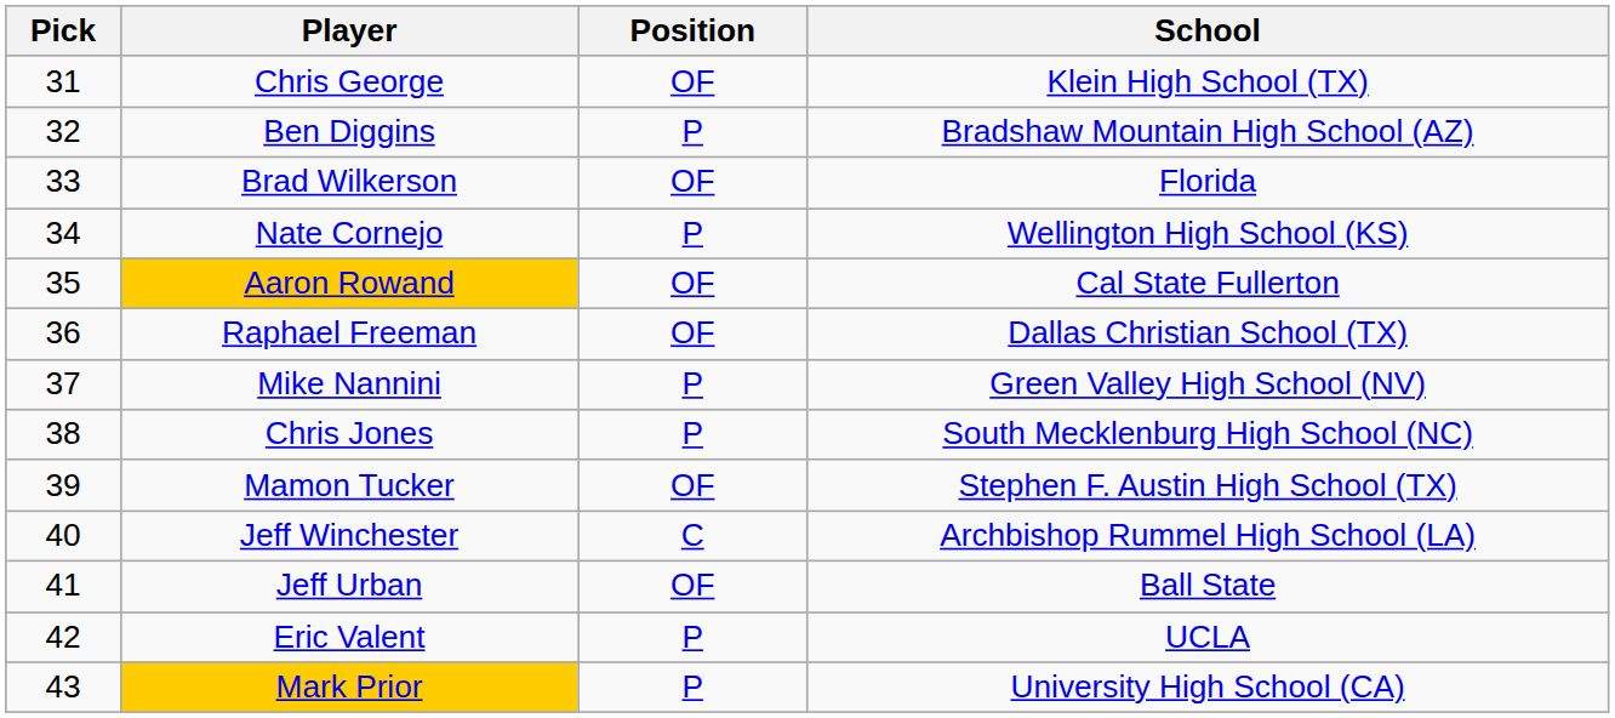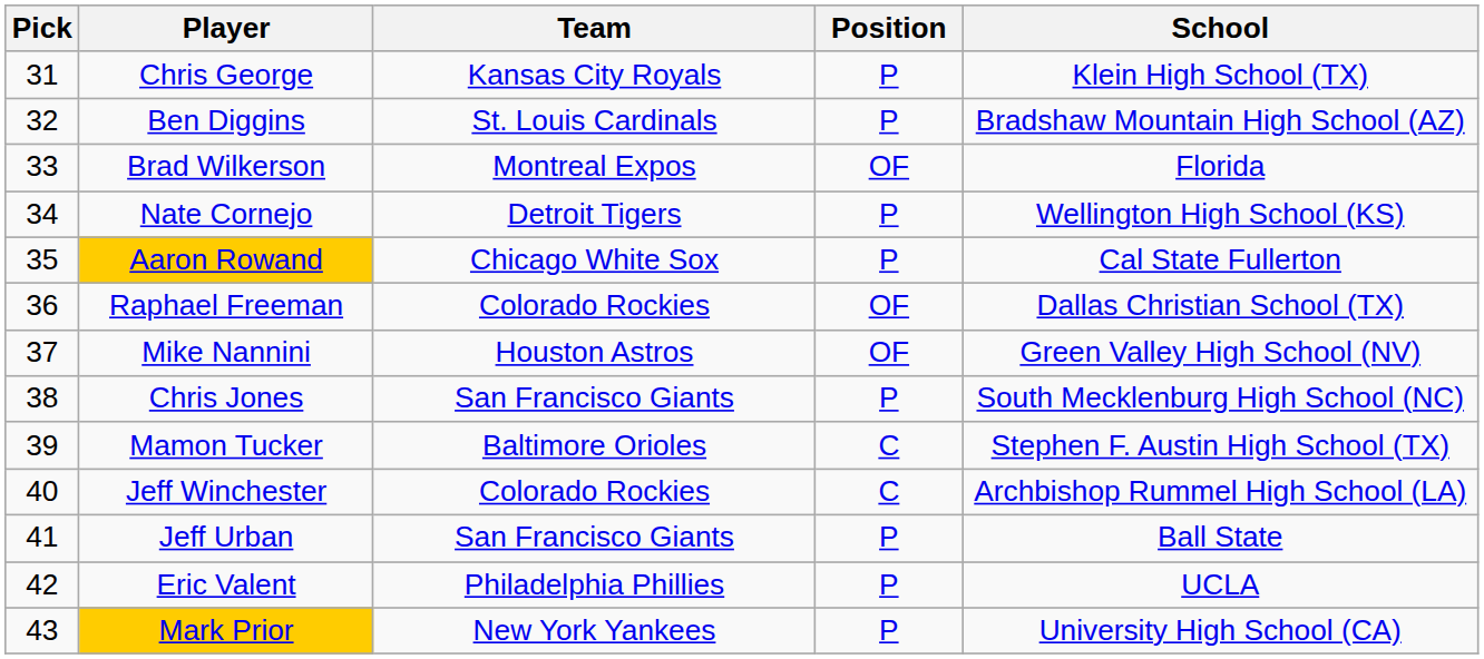+ column: Team | Kansas City Royals | St. Louis Cardinals | Montreal Expos | Detroit Tigers | Chicago White Sox | Colorado Rockies | Houston Astros | San Francisco Giants | Baltimore Orioles | Colorado Rockies | San Francisco Giants | Philadelphia Phillies | New York Yankees
Chris George | Position: OF -> P
Aaron Rowand | Position: OF -> P
Mike Nannini | Position: P -> OF
Mamon Tucker | Position: OF -> C
Jeff Urban | Position: OF -> P
